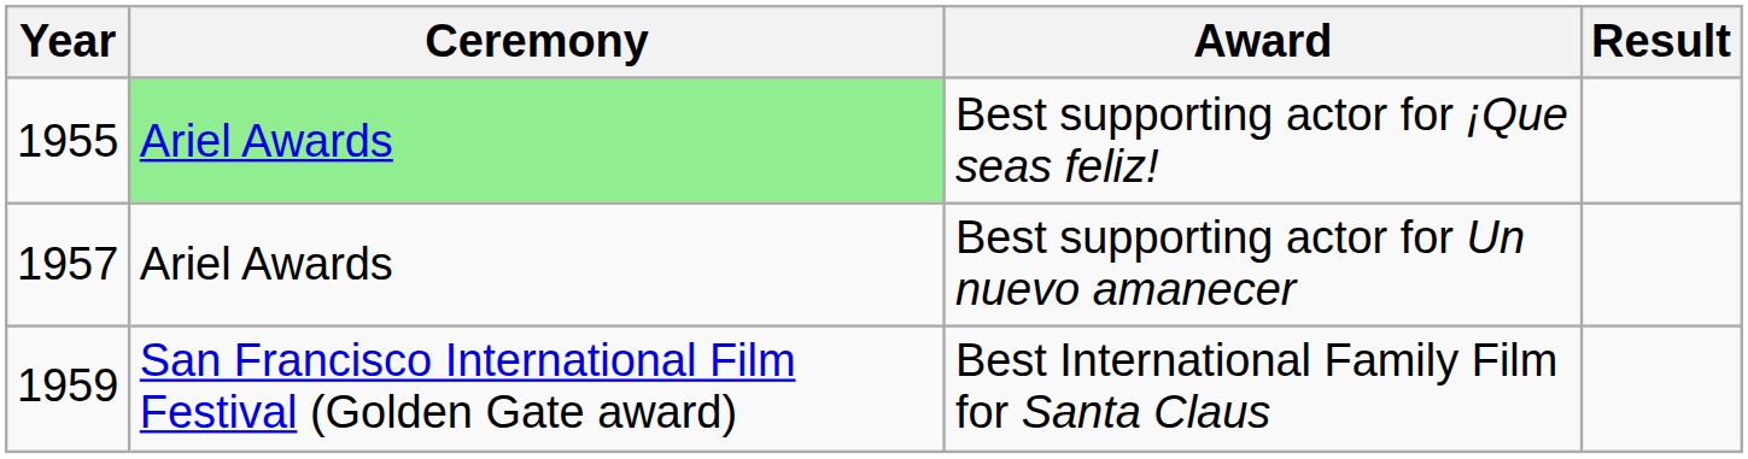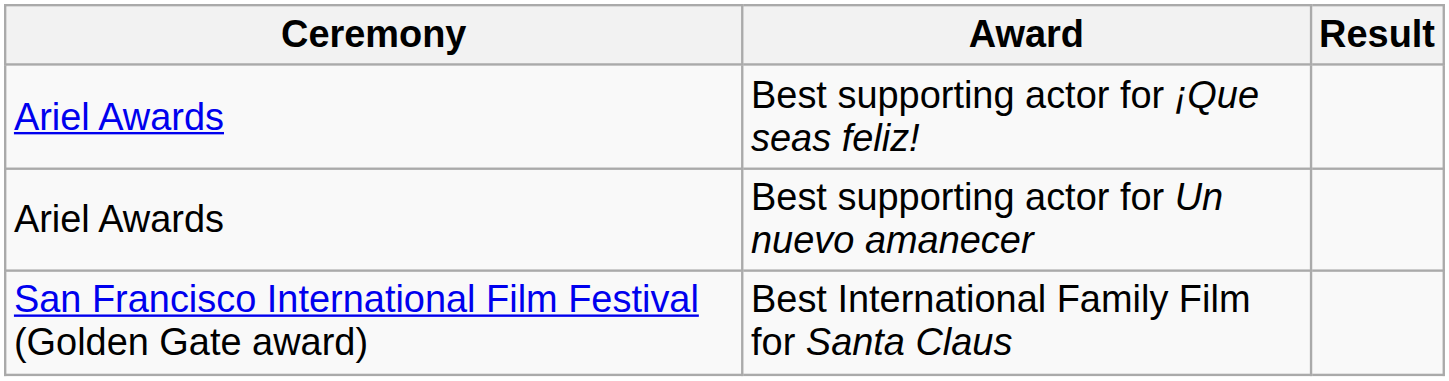- column: Year | 1955 | 1957 | 1959
Best supporting actor for ¡Que seas feliz! | Ceremony: lightgreen background -> no background
